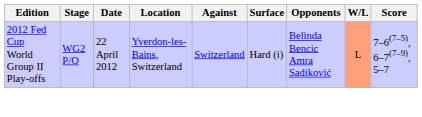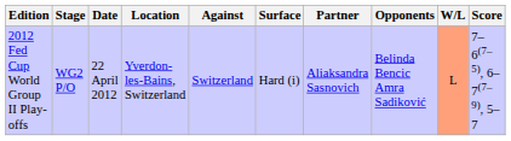+ column: Partner | Aliaksandra Sasnovich
